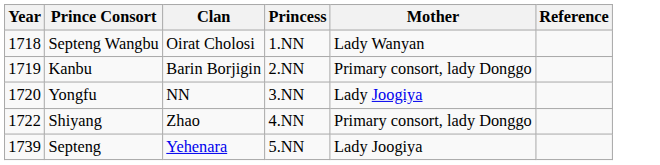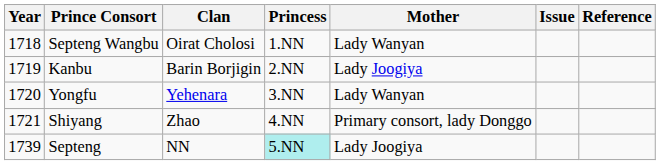+ column: Issue
Kanbu | Mother: Primary consort, lady Donggo -> Lady Joogiya
Yongfu | Clan: NN -> Yehenara
Yongfu | Mother: Lady Joogiya -> Lady Wanyan
Shiyang | Year: 1722 -> 1721
Septeng | Clan: Yehenara -> NN
Septeng | Princess: no background -> paleturquoise background
